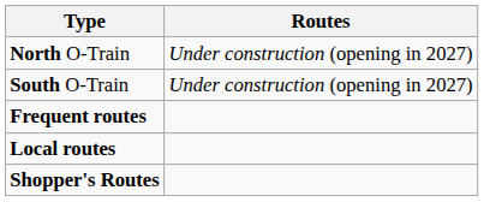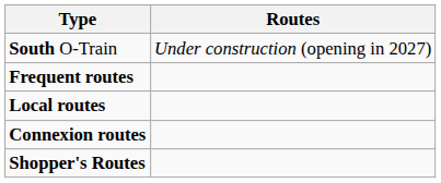- row: North O-Train | Under construction (opening in 2027)
+ row: Connexion routes
